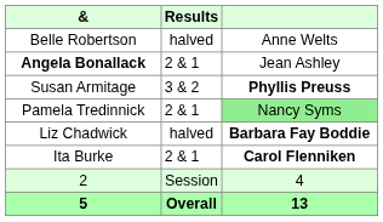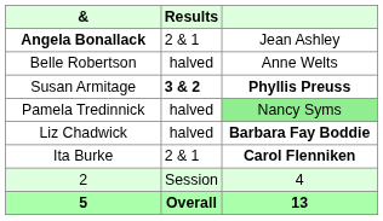rows swapped: Angela Bonallack <-> Belle Robertson
Susan Armitage | Results: normal -> bold
Pamela Tredinnick | Results: 2 & 1 -> halved
